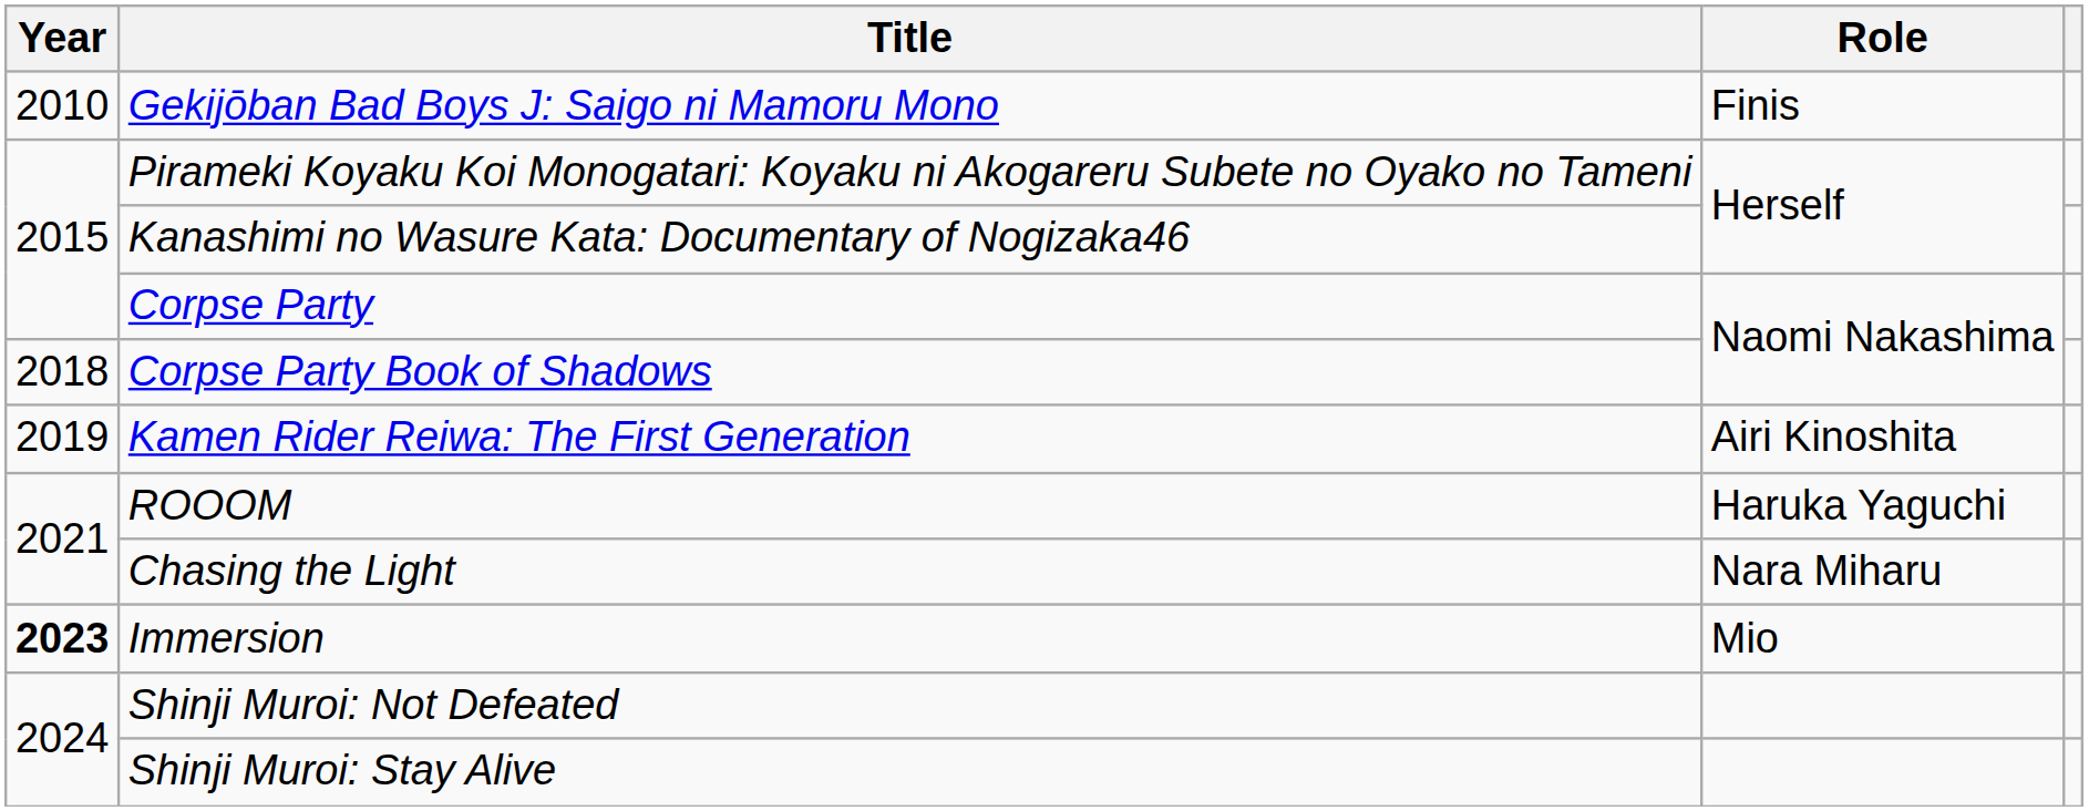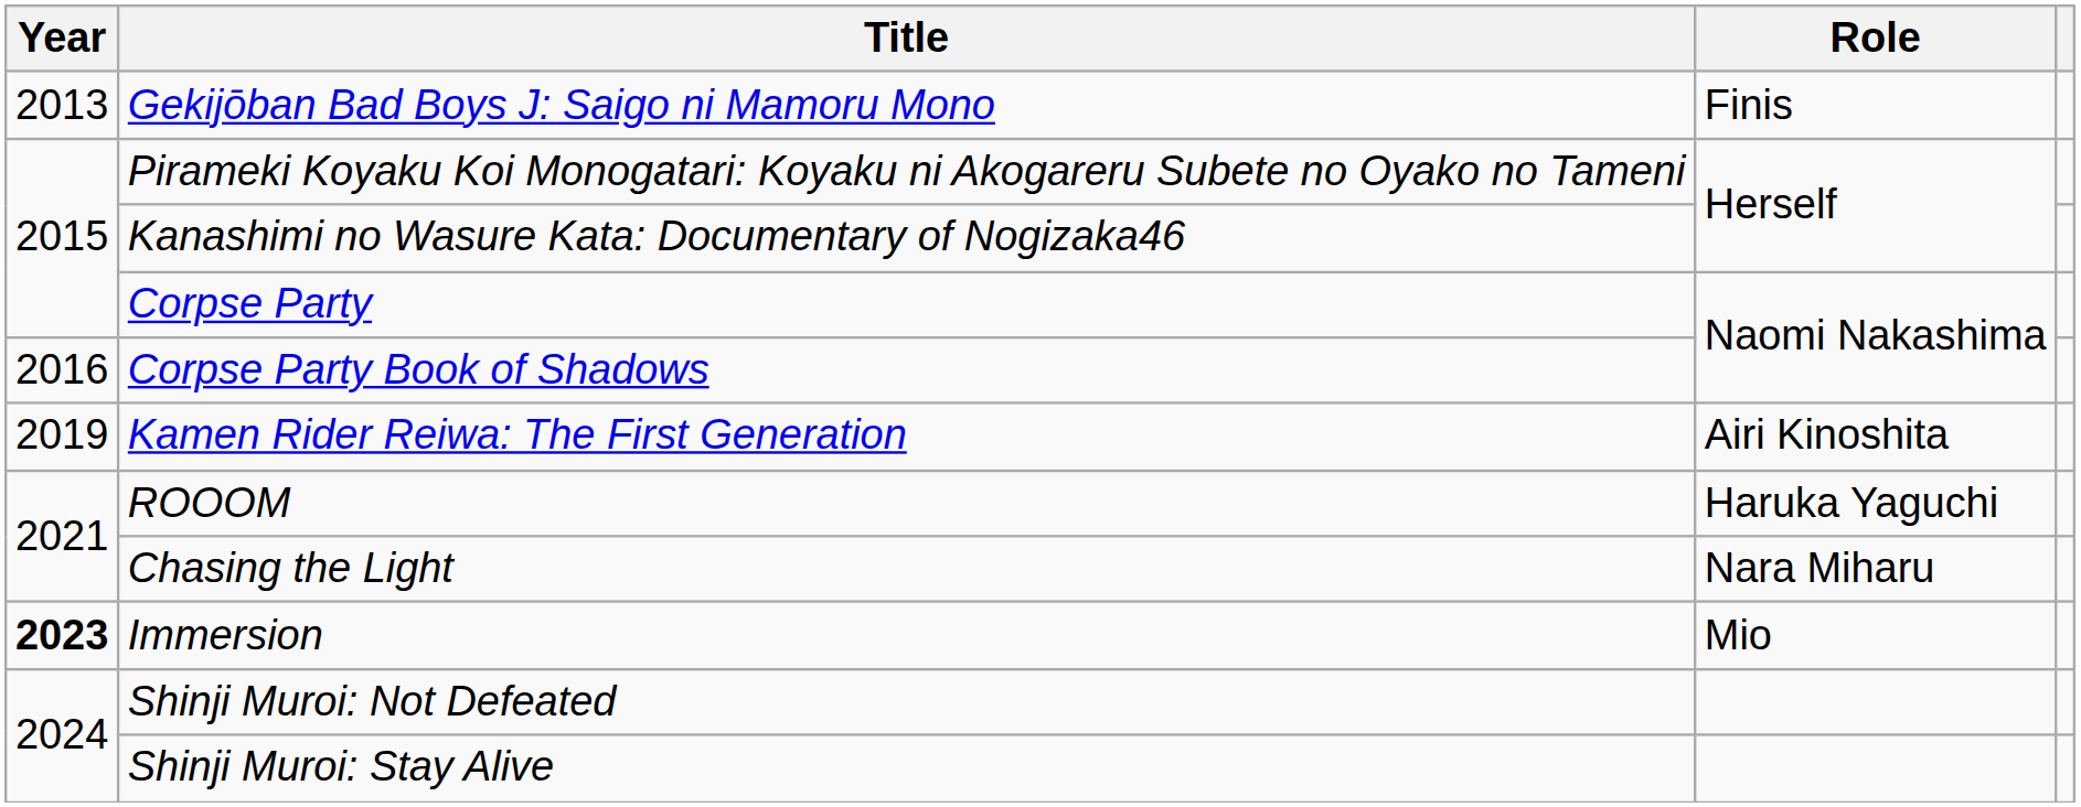Gekijōban Bad Boys J: Saigo ni Mamoru Mono | Year: 2010 -> 2013
Corpse Party Book of Shadows | Year: 2018 -> 2016
